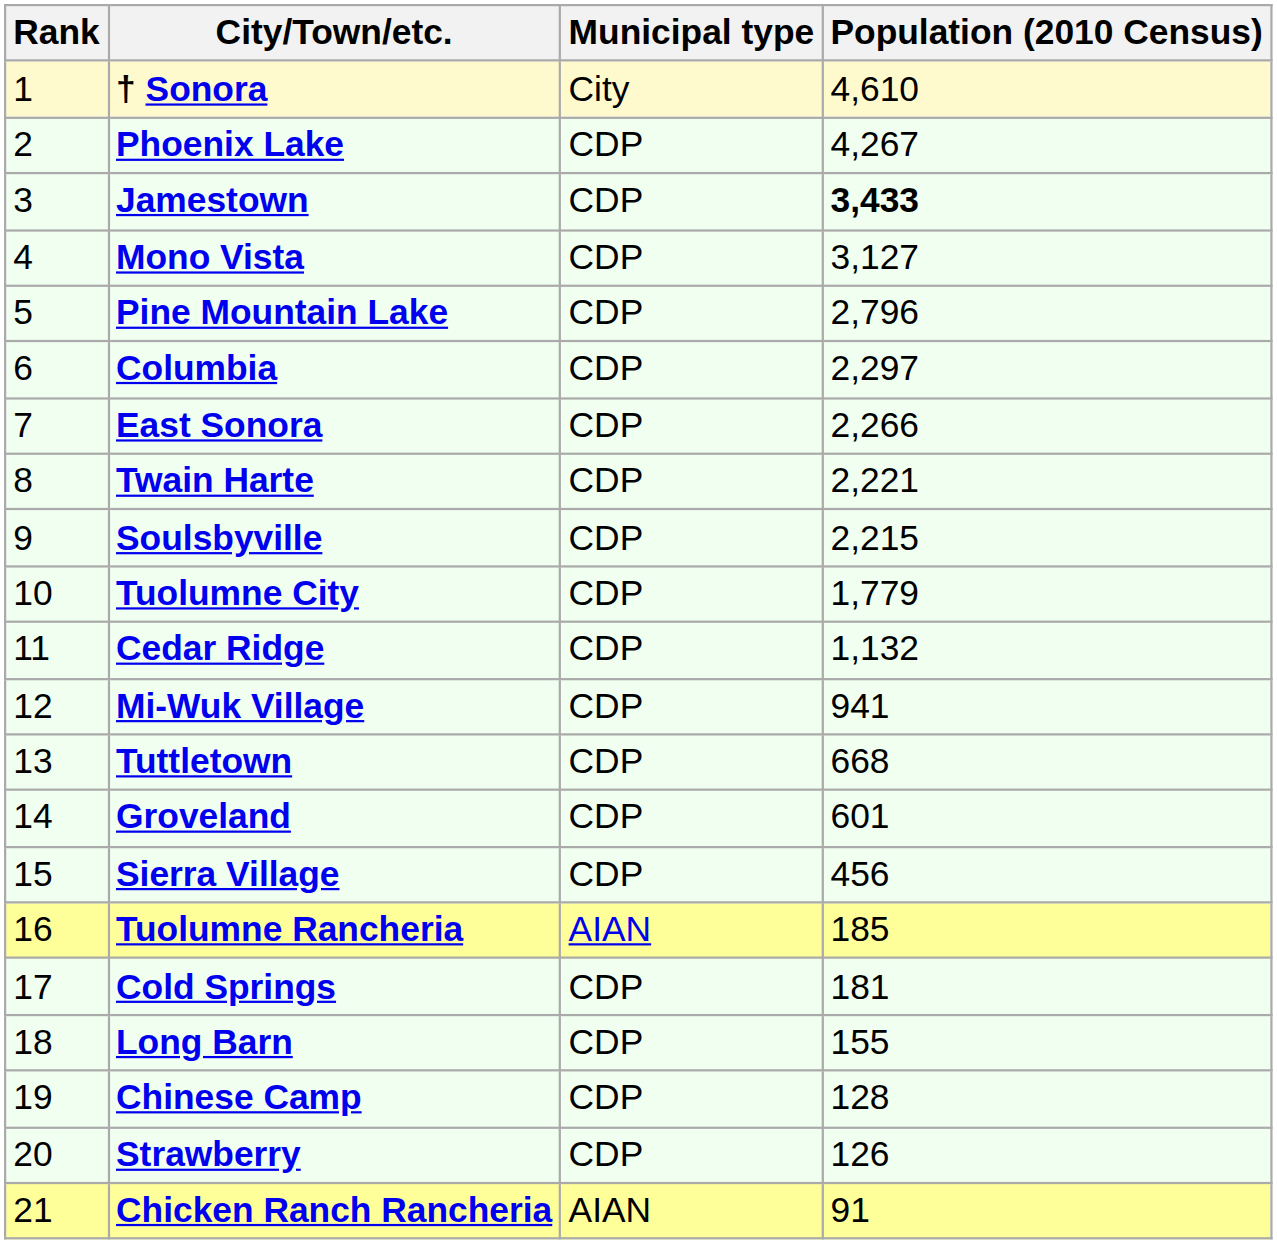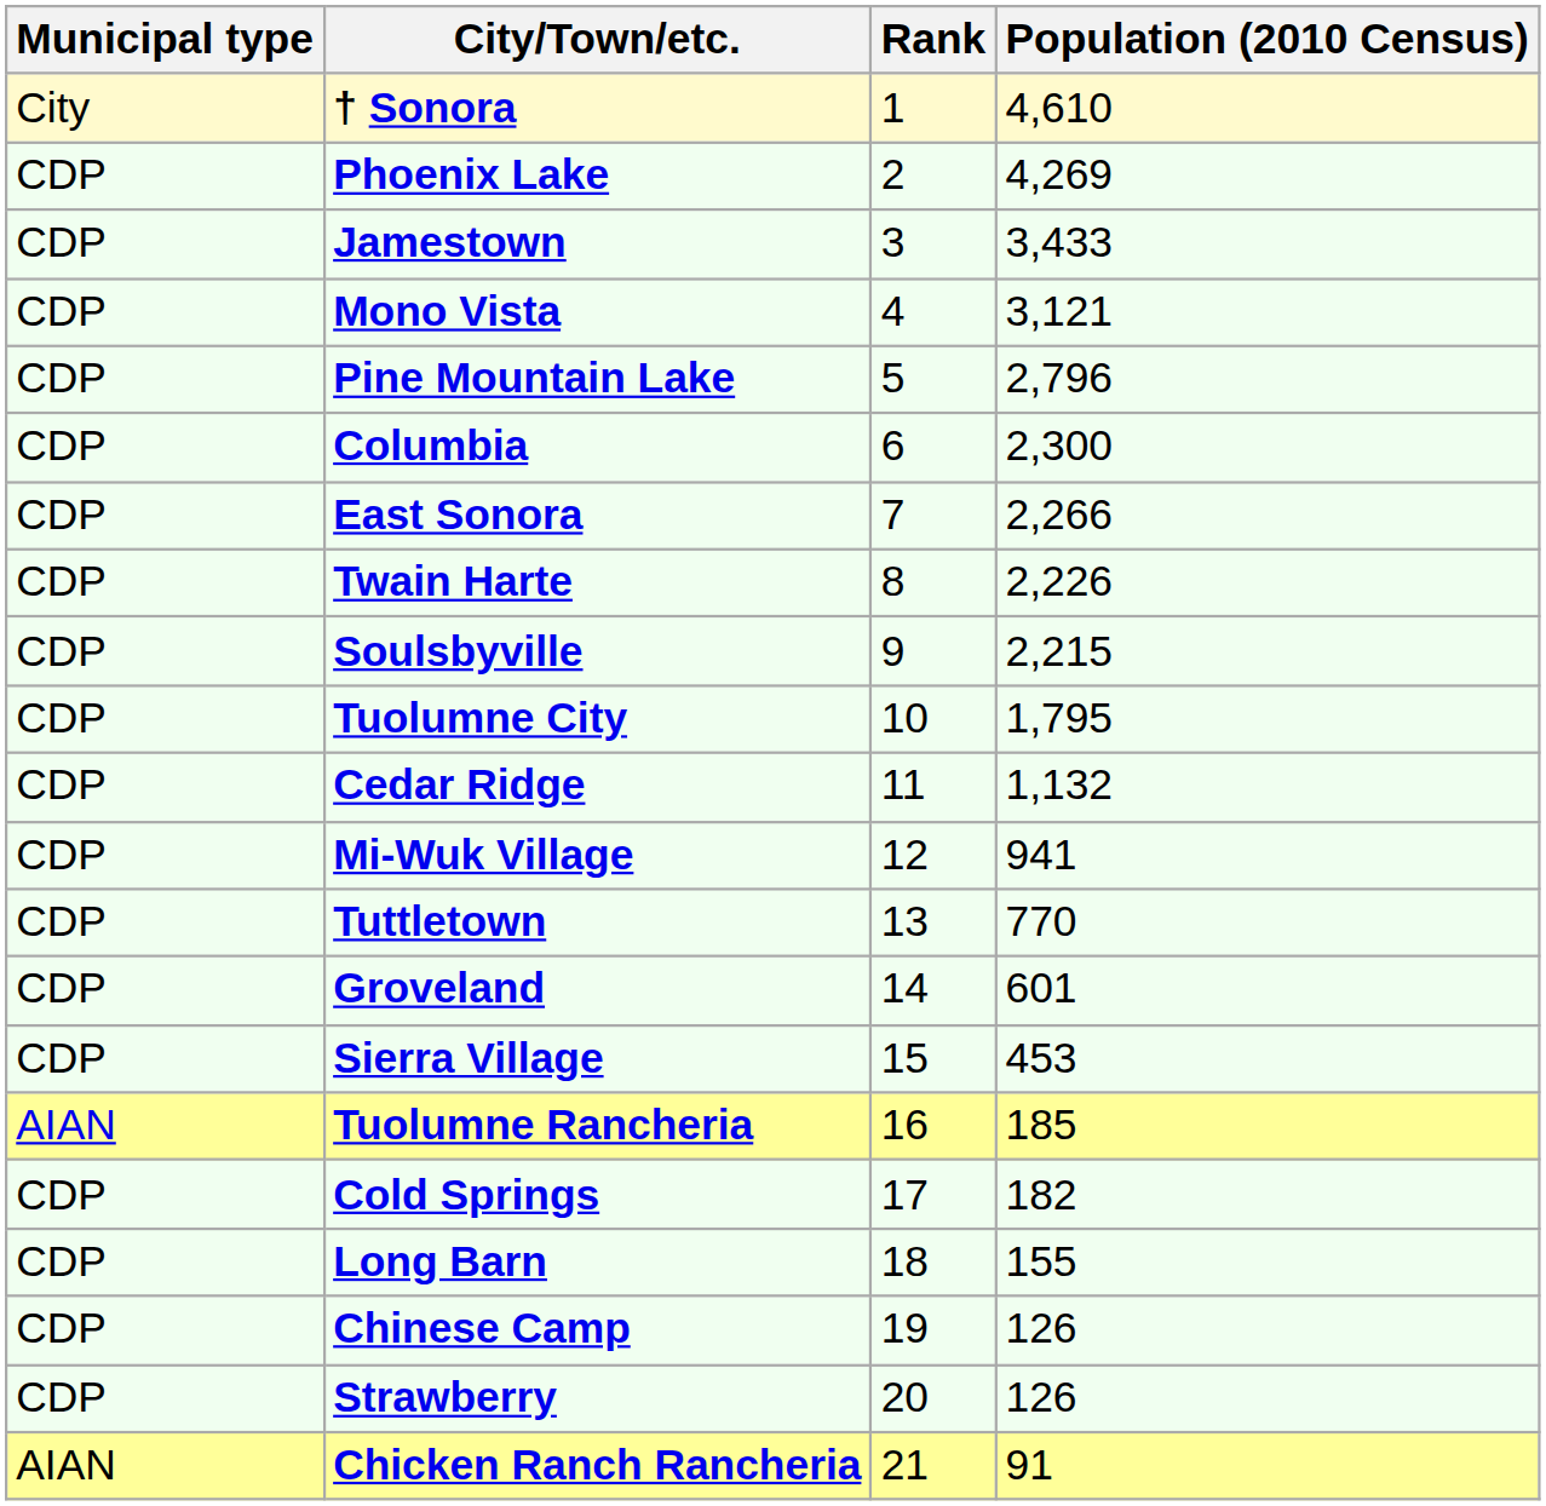columns swapped: Rank <-> Municipal type
Phoenix Lake | Population (2010 Census): 4,267 -> 4,269
Jamestown | Population (2010 Census): bold -> normal
Mono Vista | Population (2010 Census): 3,127 -> 3,121
Columbia | Population (2010 Census): 2,297 -> 2,300
Twain Harte | Population (2010 Census): 2,221 -> 2,226
Tuolumne City | Population (2010 Census): 1,779 -> 1,795
Tuttletown | Population (2010 Census): 668 -> 770
Sierra Village | Population (2010 Census): 456 -> 453
Cold Springs | Population (2010 Census): 181 -> 182
Chinese Camp | Population (2010 Census): 128 -> 126
